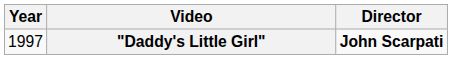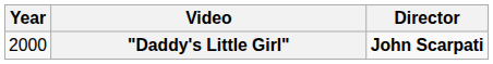"Daddy's Little Girl" | Year: 1997 -> 2000
